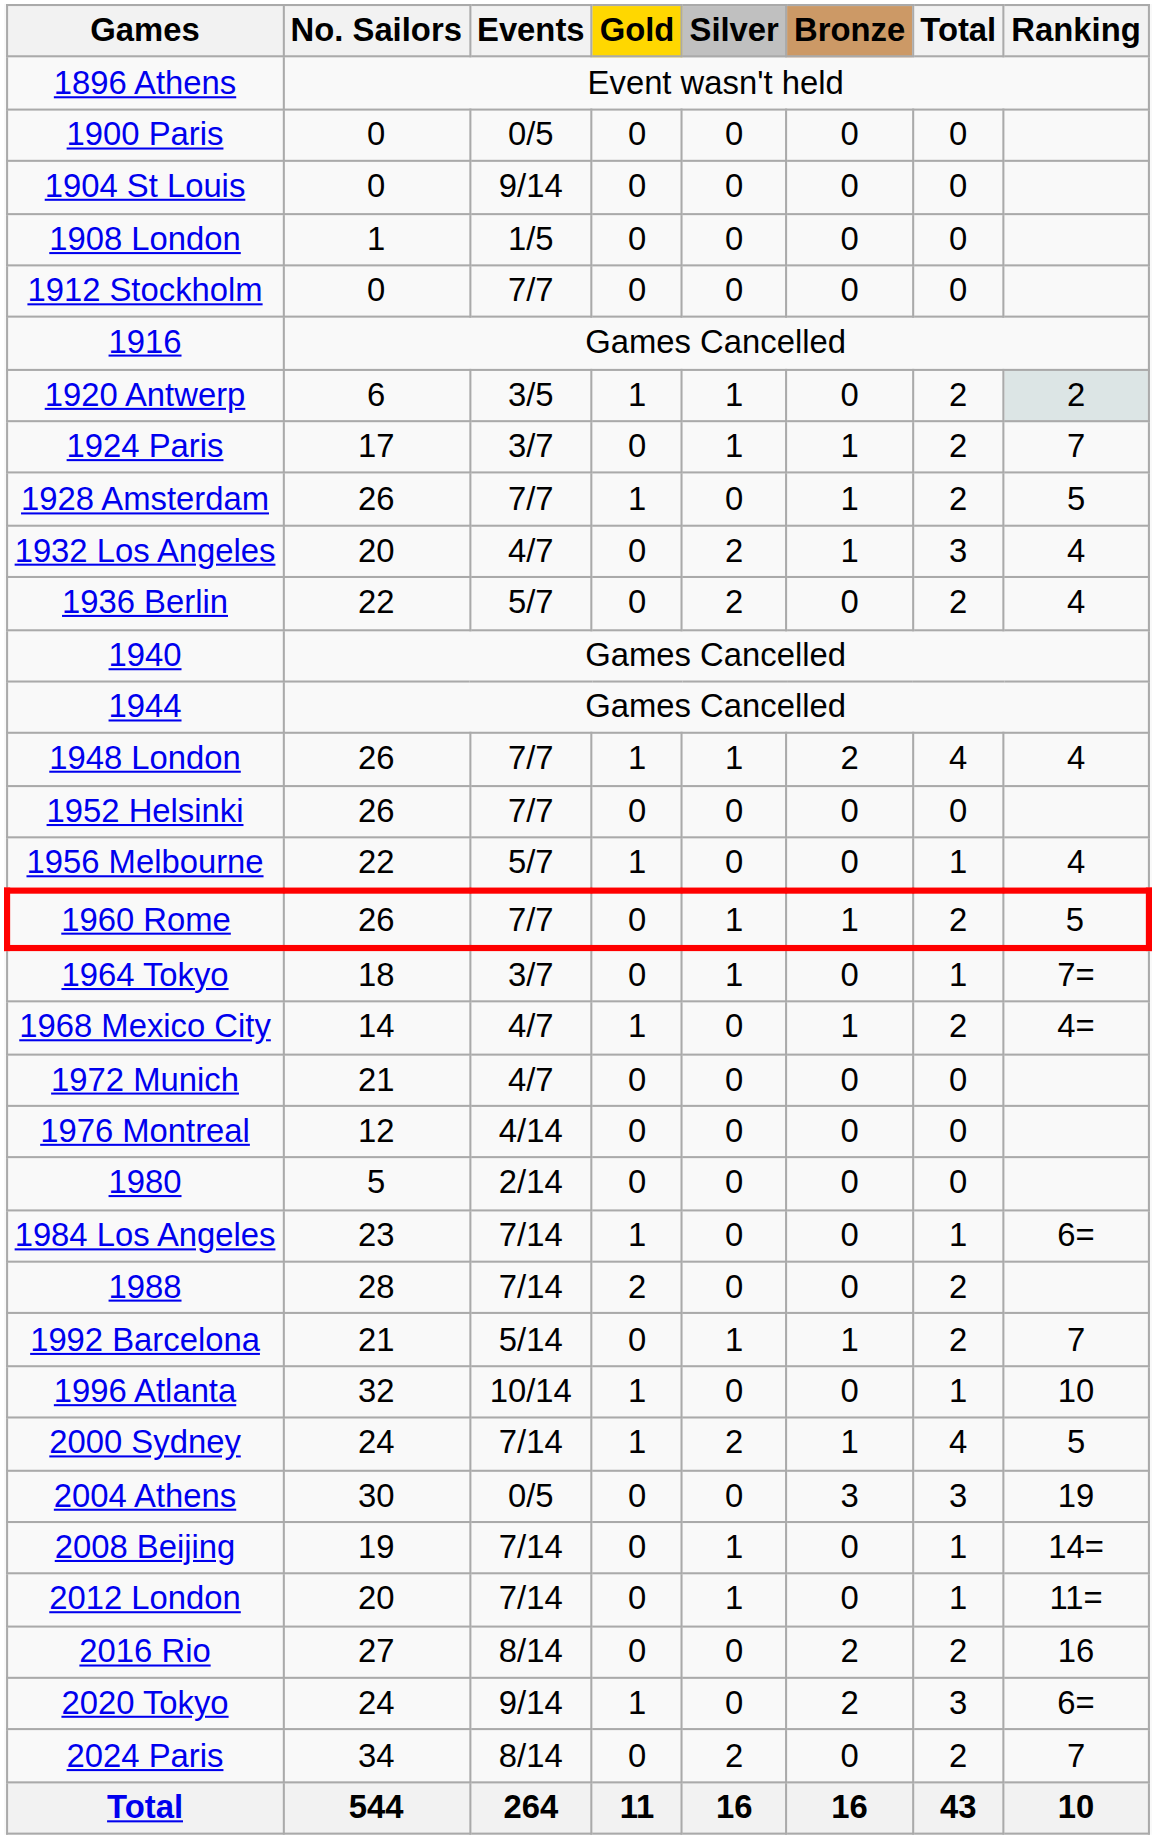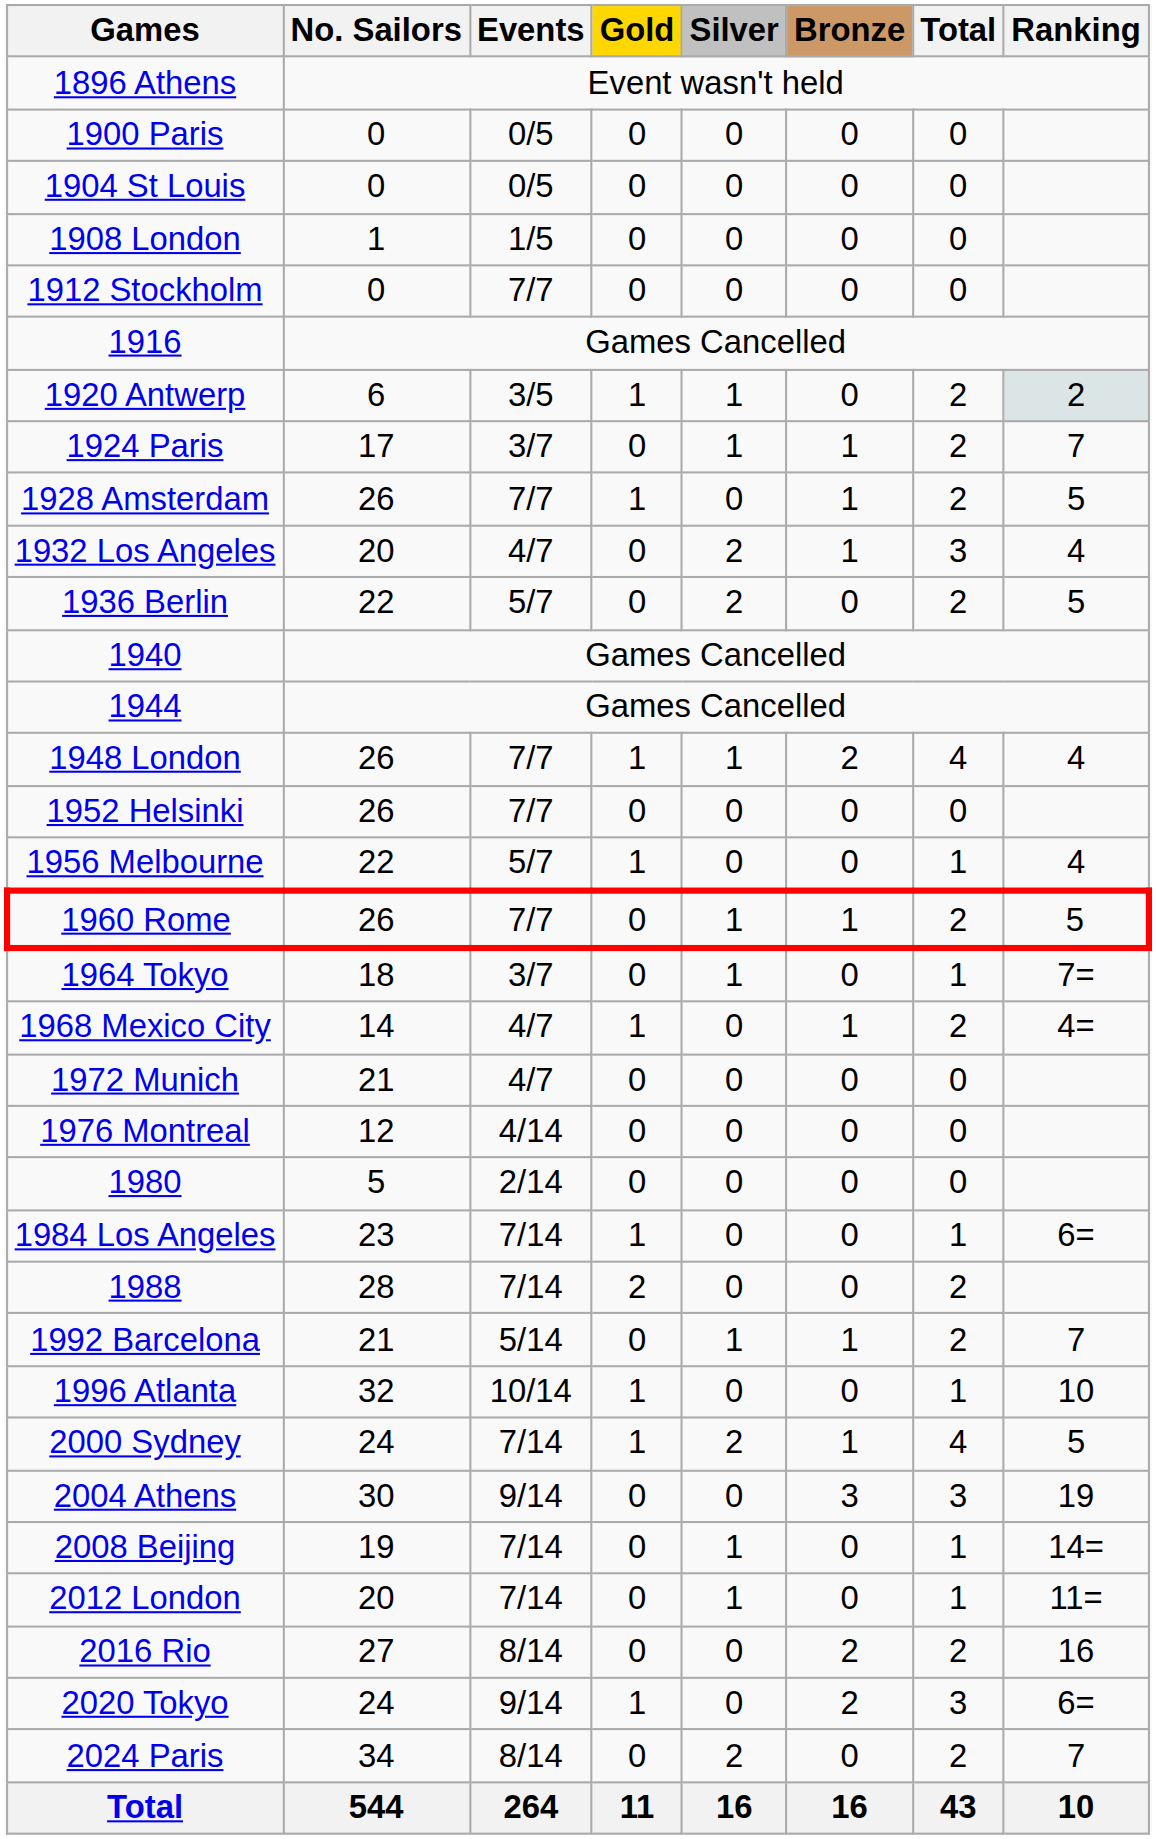1904 St Louis | Events: 9/14 -> 0/5
1936 Berlin | Ranking: 4 -> 5
2004 Athens | Events: 0/5 -> 9/14
